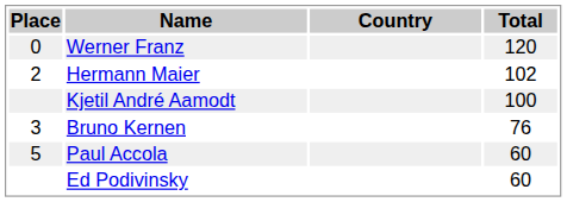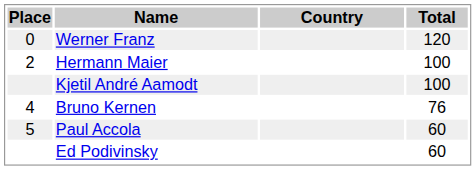Hermann Maier | Total: 102 -> 100
Bruno Kernen | Place: 3 -> 4
